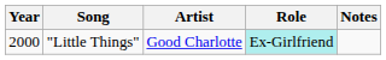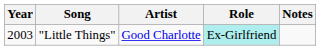"Little Things" | Year: 2000 -> 2003
